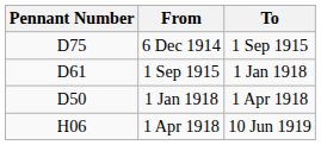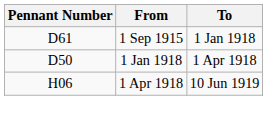- row: D75 | 6 Dec 1914 | 1 Sep 1915
